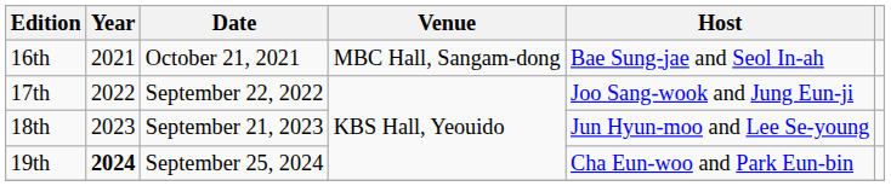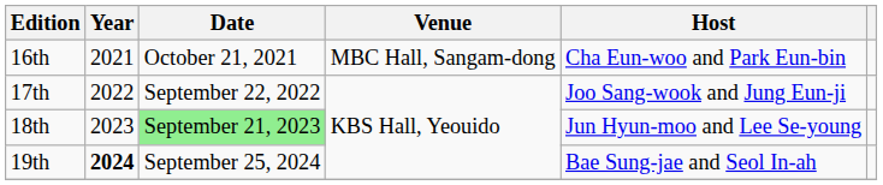16th | Host: Bae Sung-jae and Seol In-ah -> Cha Eun-woo and Park Eun-bin
18th | Date: no background -> lightgreen background
19th | Host: Cha Eun-woo and Park Eun-bin -> Bae Sung-jae and Seol In-ah
